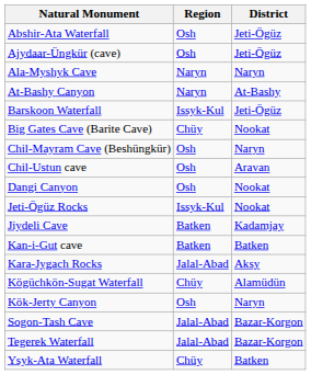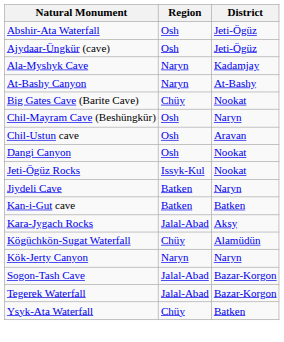Ala-Myshyk Cave | District: Naryn -> Kadamjay
- row: Barskoon Waterfall | Issyk-Kul | Jeti-Ögüz
Jiydeli Cave | District: Kadamjay -> Naryn
Kök-Jerty Canyon | Region: Osh -> Naryn
